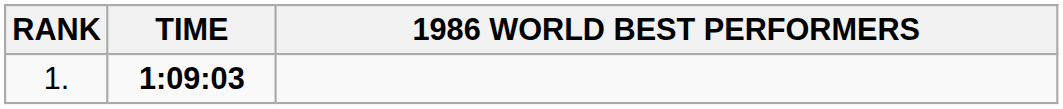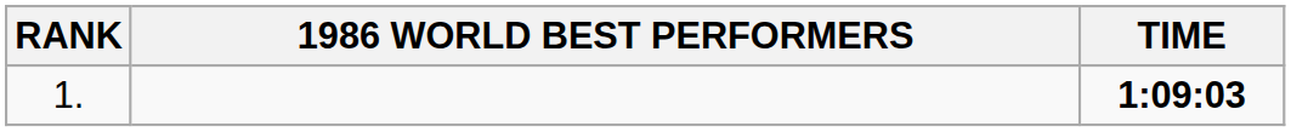columns swapped: 1986 WORLD BEST PERFORMERS <-> TIME
